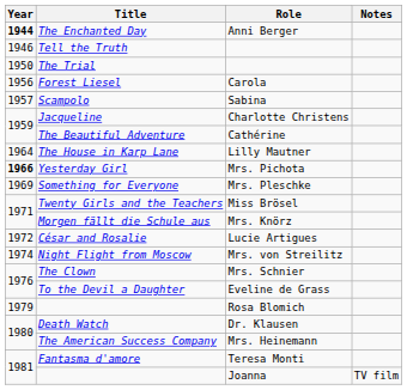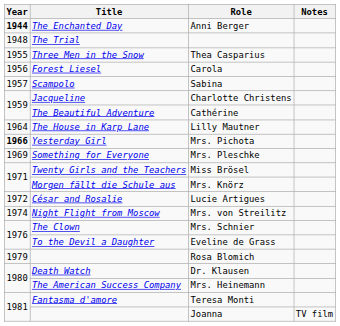- row: 1946 | Tell the Truth
The Trial | Year: 1950 -> 1948
+ row: 1955 | Three Men in the Snow | Thea Casparius
